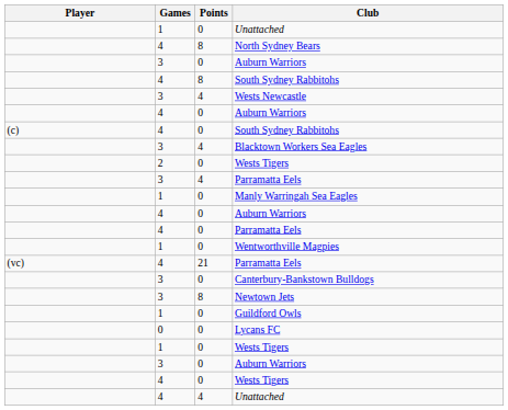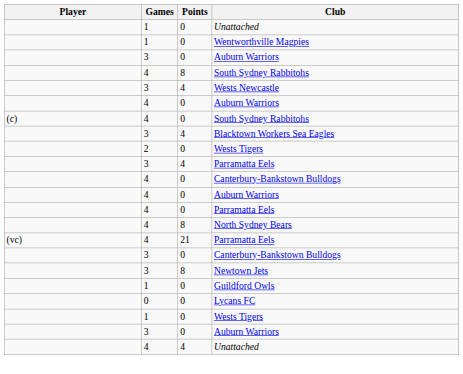rows swapped: Wentworthville Magpies <-> North Sydney Bears
+ row: 4 | 0 | Canterbury-Bankstown Bulldogs
- row: 1 | 0 | Manly Warringah Sea Eagles
- row: 4 | 0 | Wests Tigers
